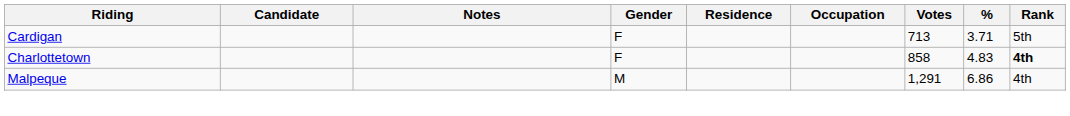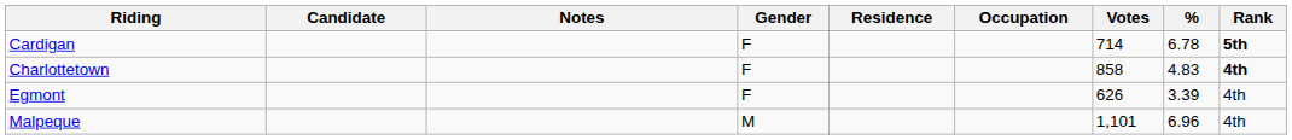Cardigan | Votes: 713 -> 714
Cardigan | %: 3.71 -> 6.78
Cardigan | Rank: normal -> bold
+ row: Egmont | F | 626 | 3.39 | 4th
Malpeque | Votes: 1,291 -> 1,101
Malpeque | %: 6.86 -> 6.96
